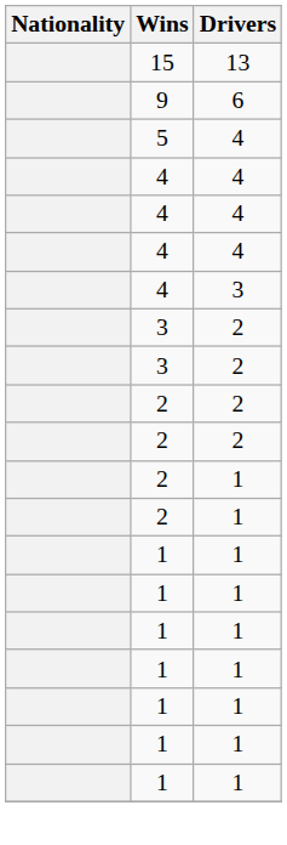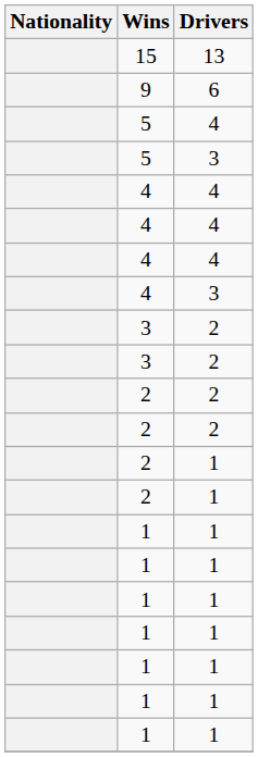+ row: 5 | 3
